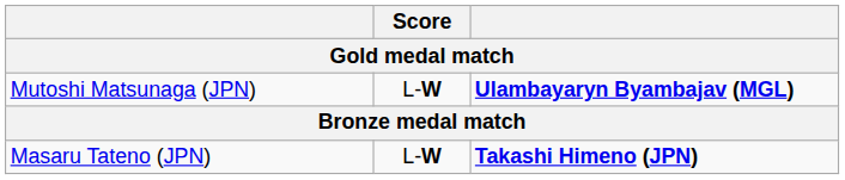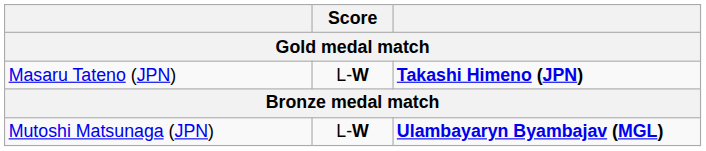rows swapped: Mutoshi Matsunaga (JPN) <-> Masaru Tateno (JPN)
